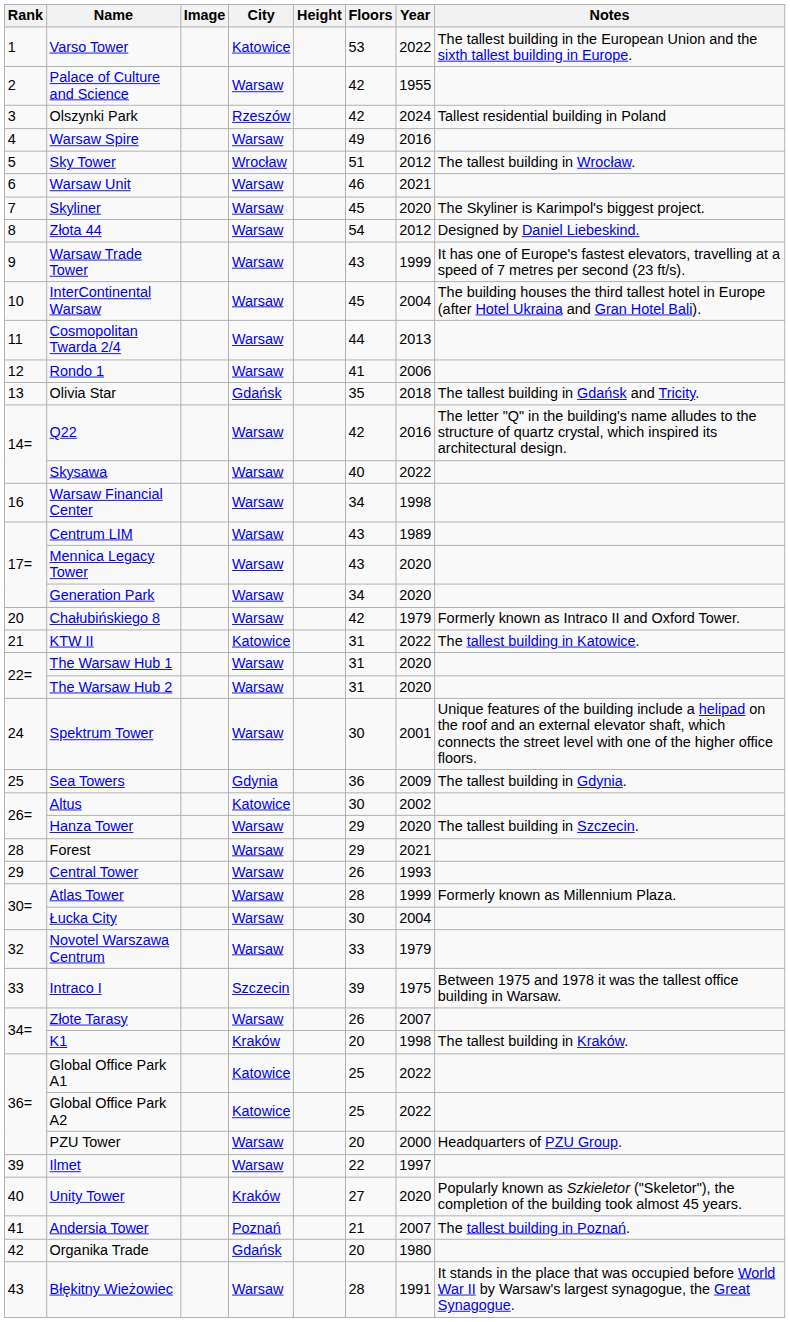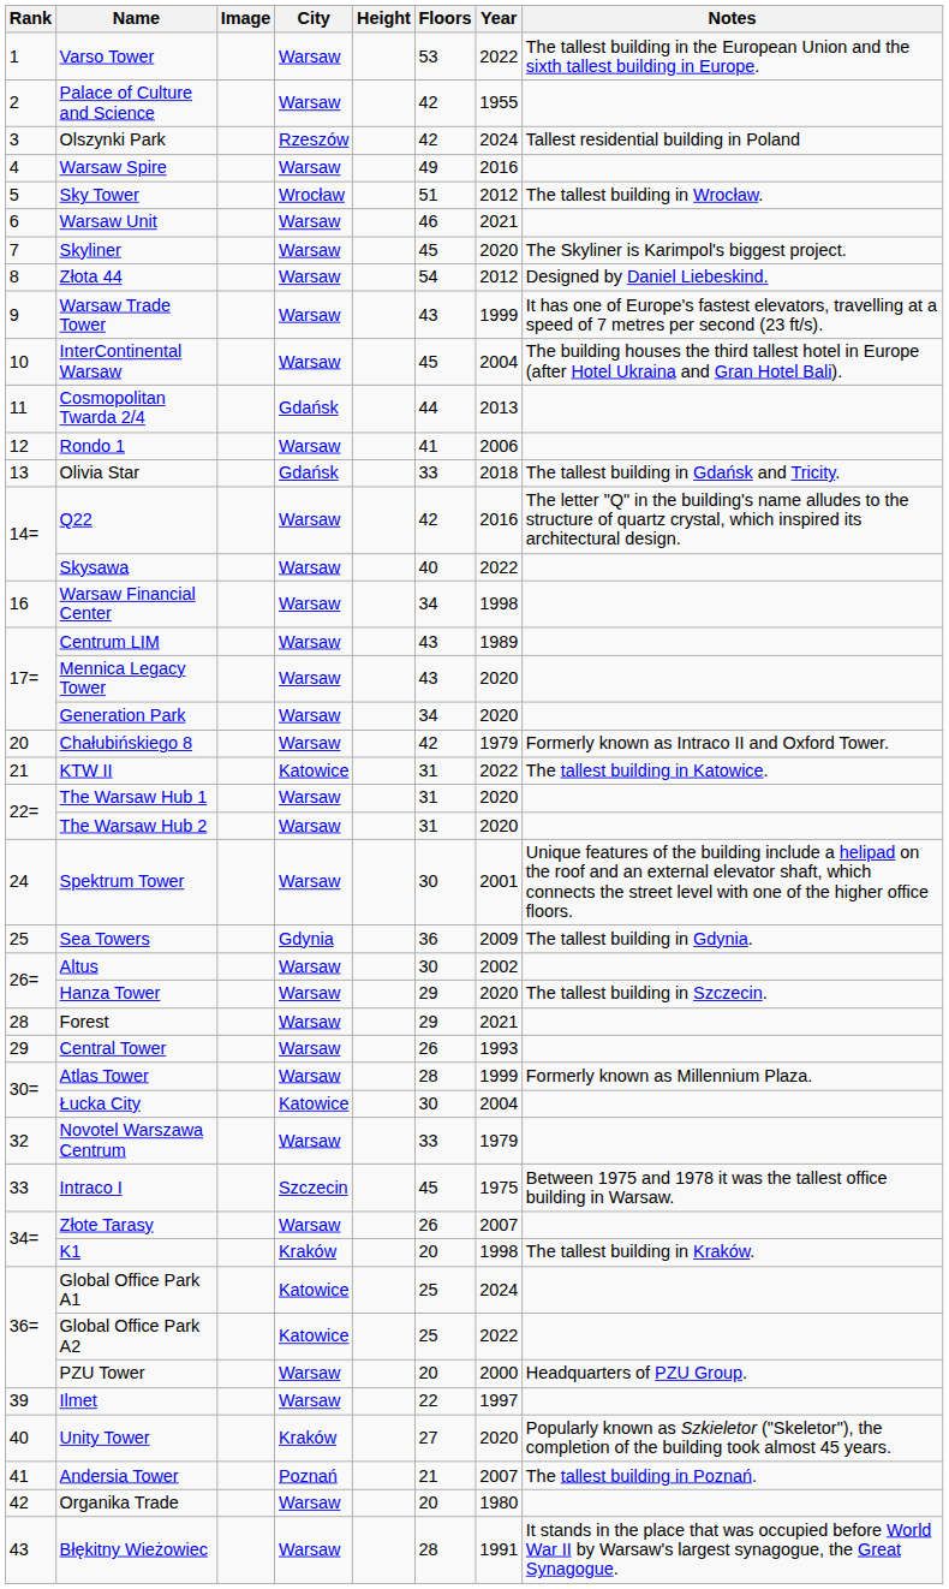Varso Tower | City: Katowice -> Warsaw
Cosmopolitan Twarda 2/4 | City: Warsaw -> Gdańsk
Olivia Star | Floors: 35 -> 33
Altus | City: Katowice -> Warsaw
Łucka City | City: Warsaw -> Katowice
Intraco I | Floors: 39 -> 45
Global Office Park A1 | Year: 2022 -> 2024
Organika Trade | City: Gdańsk -> Warsaw
